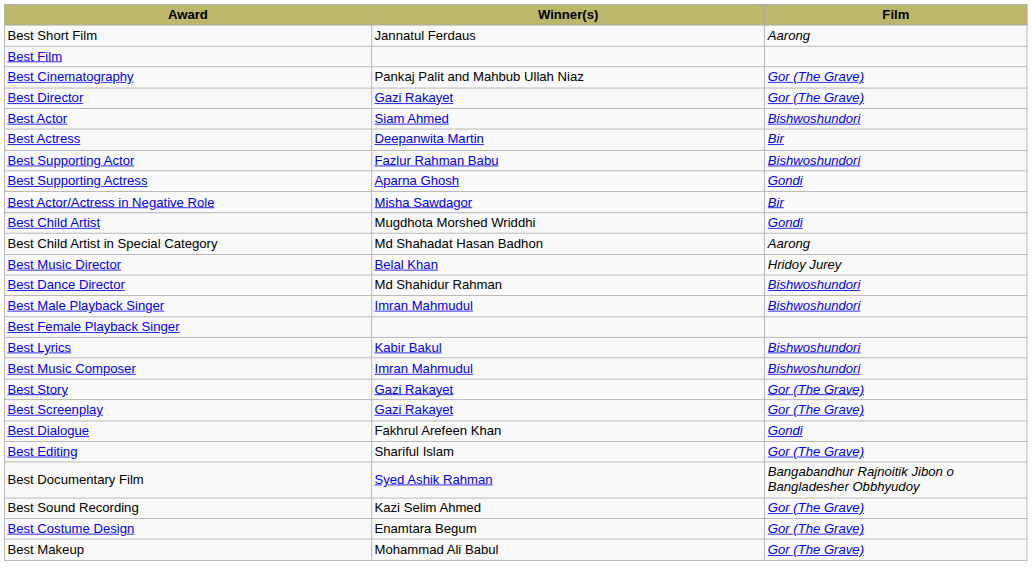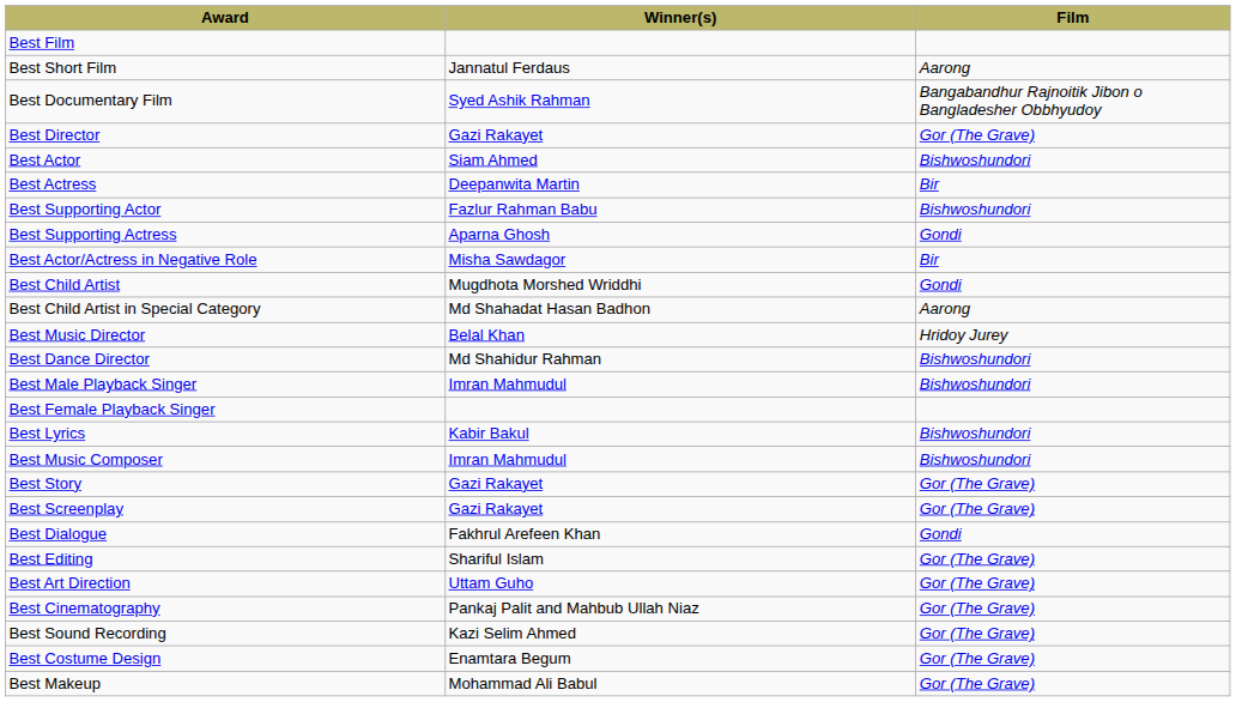rows swapped: Best Film <-> Best Short Film
rows swapped: Best Documentary Film <-> Best Cinematography
+ row: Best Art Direction | Uttam Guho | Gor (The Grave)
